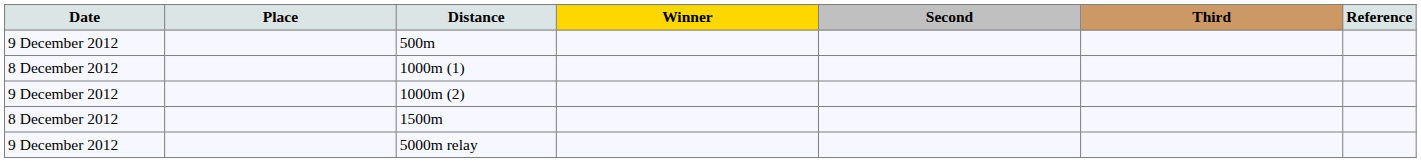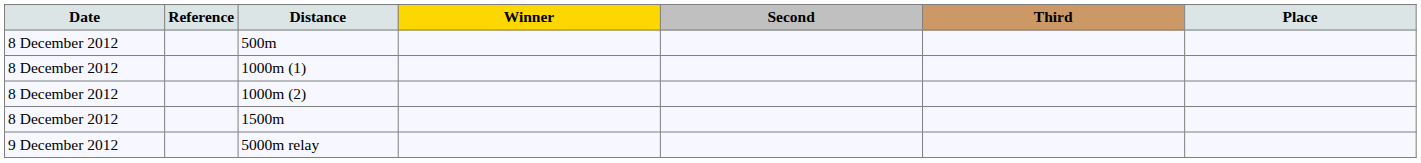columns swapped: Place <-> Reference
500m | Date: 9 December 2012 -> 8 December 2012
1000m (2) | Date: 9 December 2012 -> 8 December 2012
